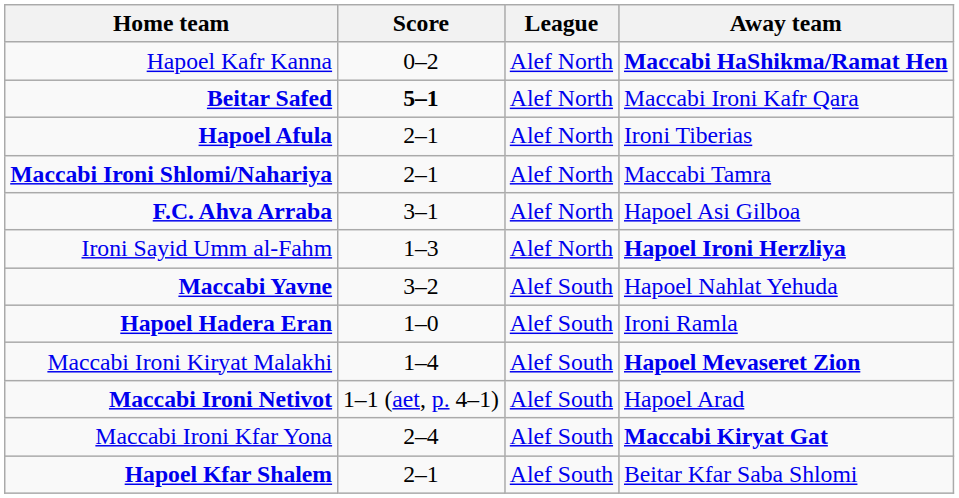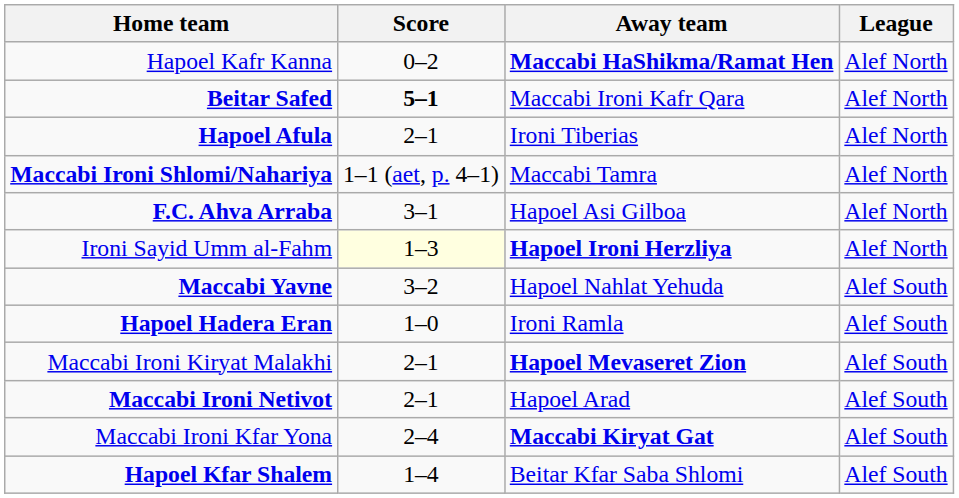columns swapped: Away team <-> League
Maccabi Ironi Shlomi/Nahariya | Score: 2–1 -> 1–1 (aet, p. 4–1)
Ironi Sayid Umm al-Fahm | Score: no background -> lightyellow background
Maccabi Ironi Kiryat Malakhi | Score: 1–4 -> 2–1
Maccabi Ironi Netivot | Score: 1–1 (aet, p. 4–1) -> 2–1
Hapoel Kfar Shalem | Score: 2–1 -> 1–4
